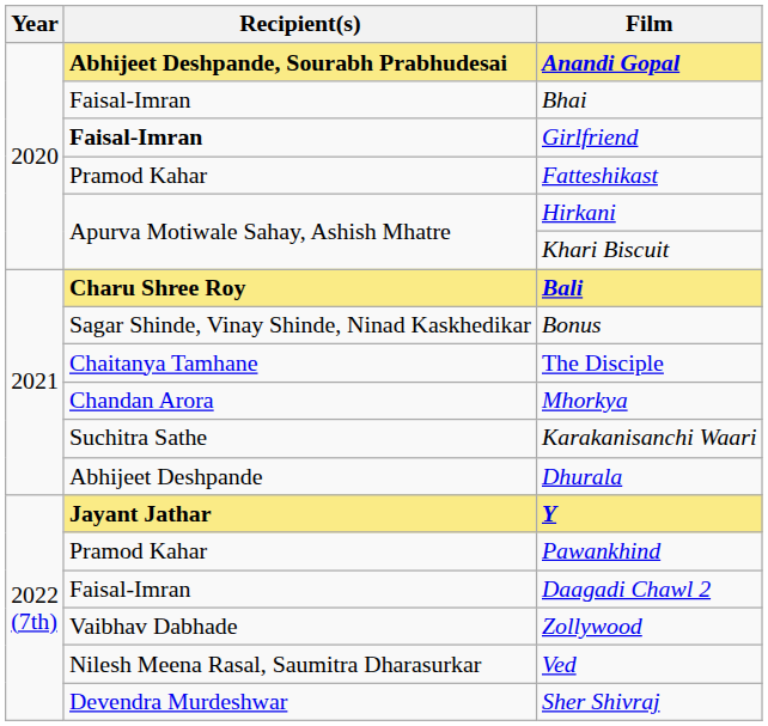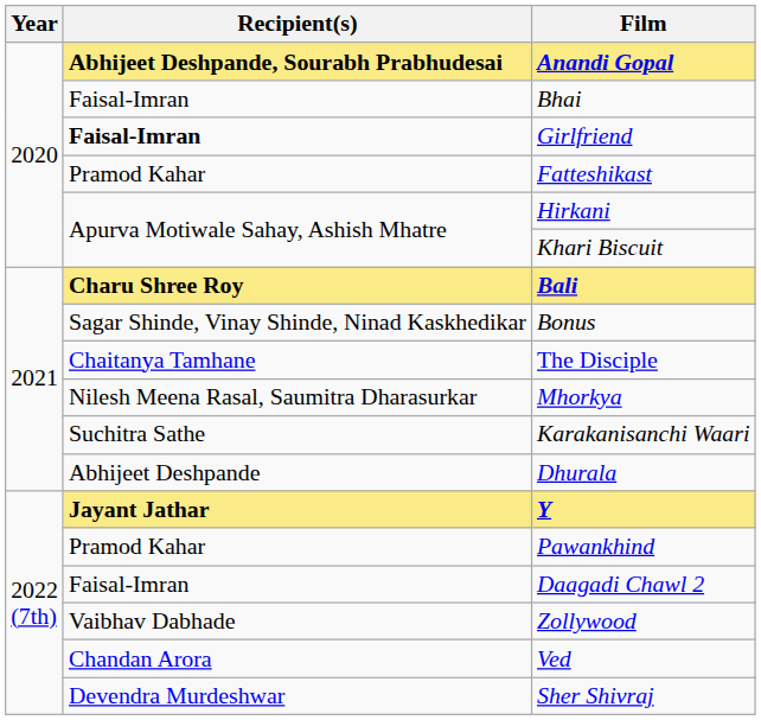Mhorkya | Recipient(s): Chandan Arora -> Nilesh Meena Rasal, Saumitra Dharasurkar
Ved | Recipient(s): Nilesh Meena Rasal, Saumitra Dharasurkar -> Chandan Arora
